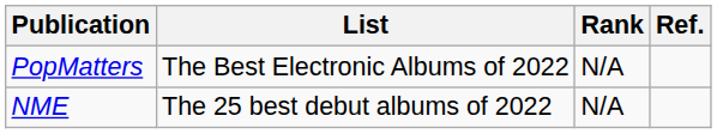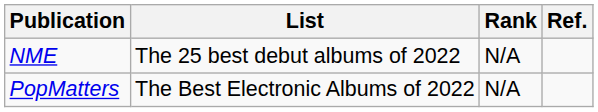rows swapped: NME <-> PopMatters
